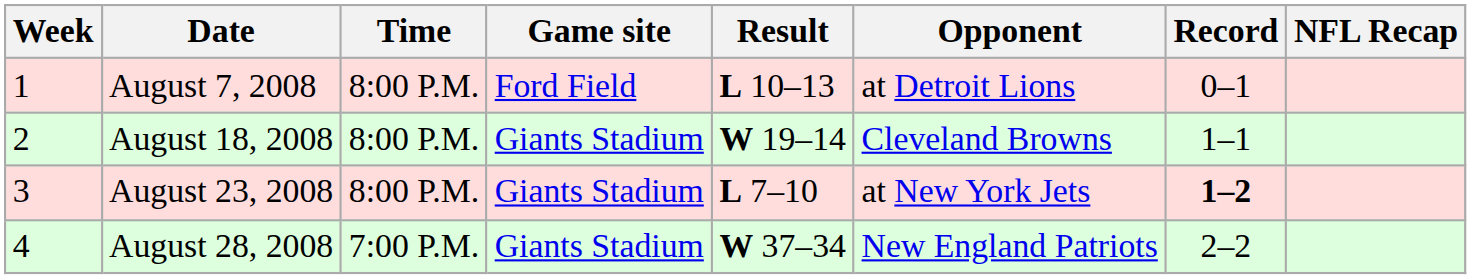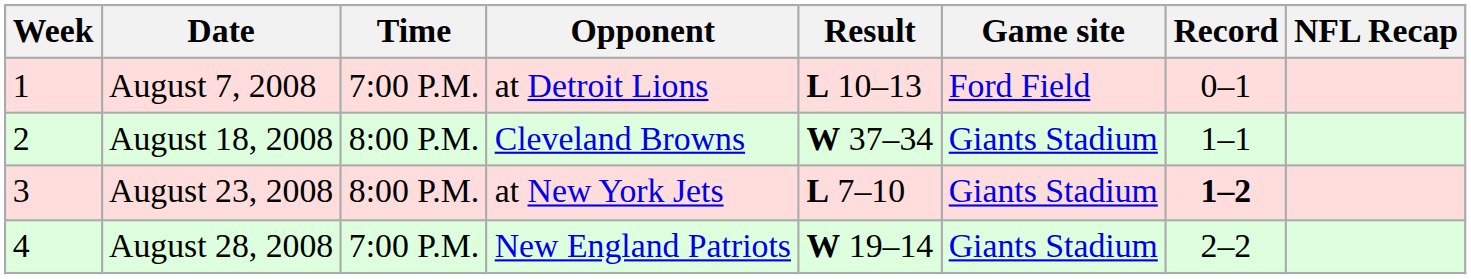columns swapped: Opponent <-> Game site
August 7, 2008 | Time: 8:00 P.M. -> 7:00 P.M.
August 18, 2008 | Result: W 19–14 -> W 37–34
August 28, 2008 | Result: W 37–34 -> W 19–14
